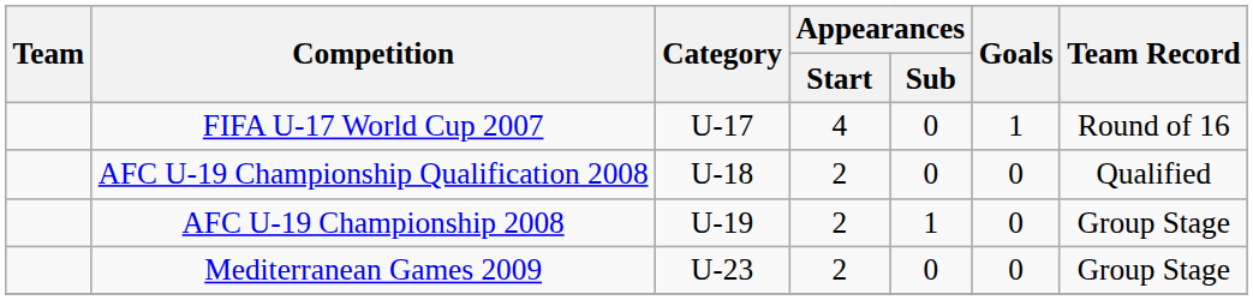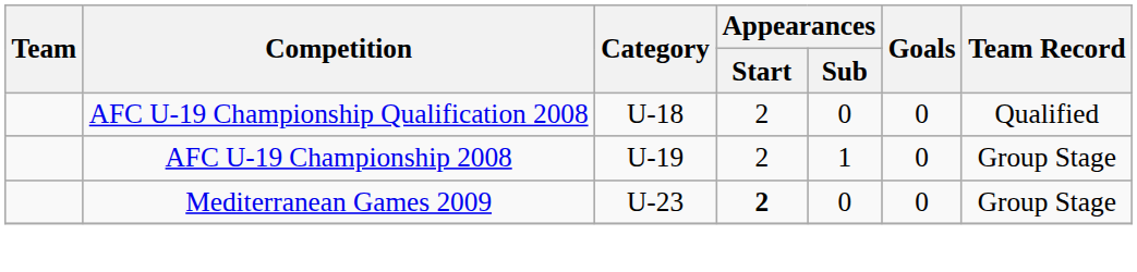- row: FIFA U-17 World Cup 2007 | U-17 | 4 | 0 | 1 | Round of 16
Mediterranean Games 2009 | Appearances / Start: normal -> bold
